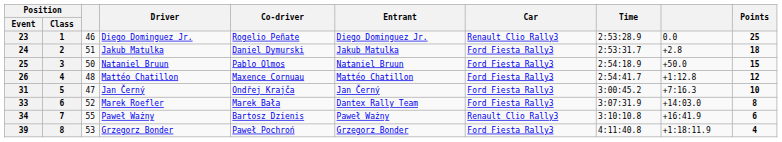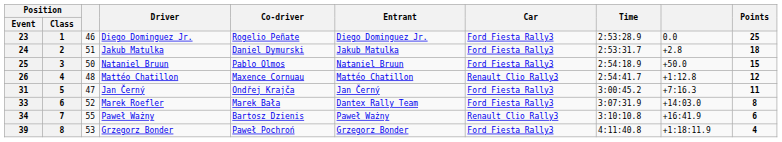23 | Car: Renault Clio Rally3 -> Ford Fiesta Rally3
26 | Car: Ford Fiesta Rally3 -> Renault Clio Rally3
31 | Points: 10 -> 11
